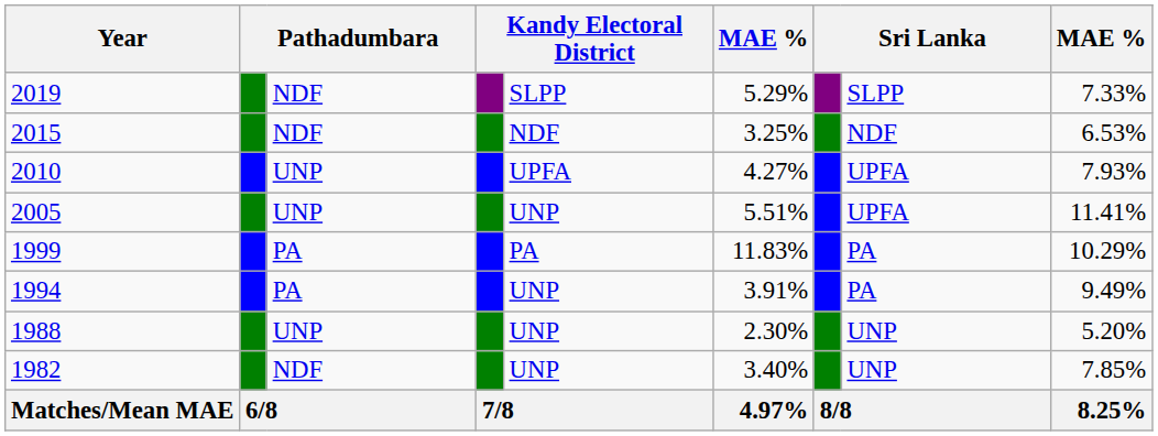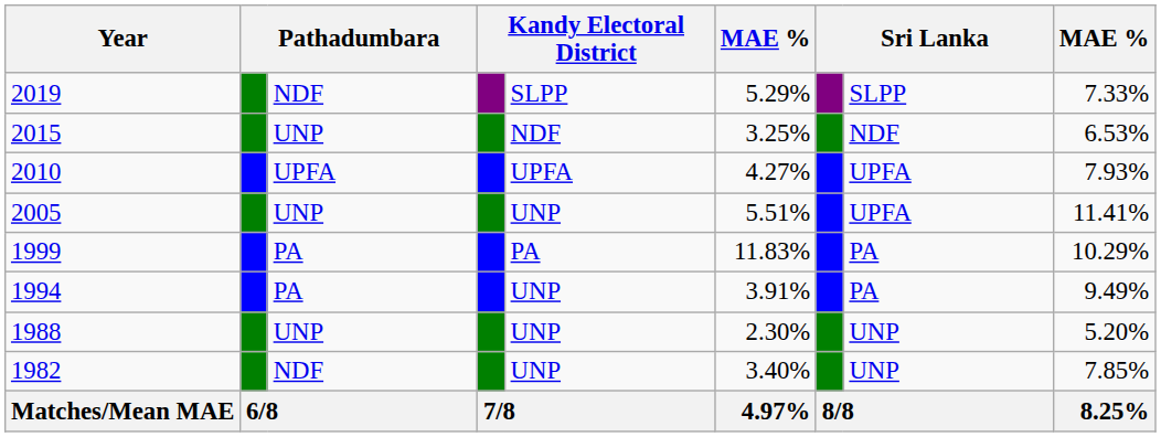2015 | column 3: NDF -> UNP
2010 | column 3: UNP -> UPFA
